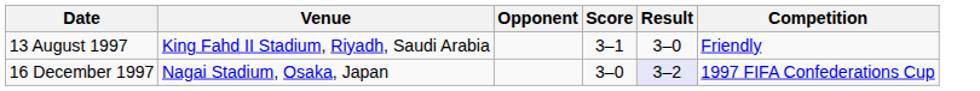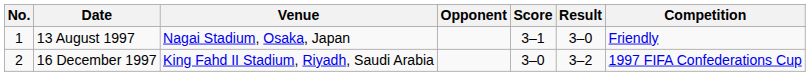+ column: No. | 1 | 2
13 August 1997 | Venue: King Fahd II Stadium, Riyadh, Saudi Arabia -> Nagai Stadium, Osaka, Japan
16 December 1997 | Venue: Nagai Stadium, Osaka, Japan -> King Fahd II Stadium, Riyadh, Saudi Arabia
16 December 1997 | Result: lavender background -> no background
